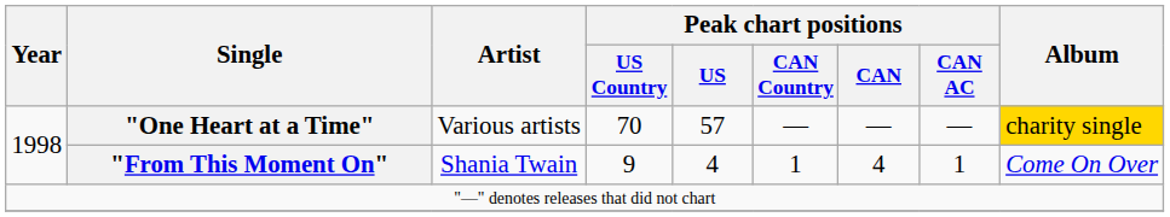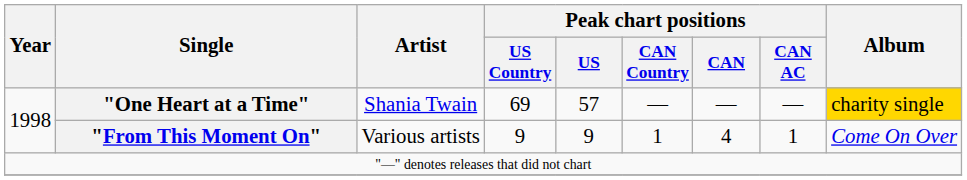"One Heart at a Time" | Artist: Various artists -> Shania Twain
"One Heart at a Time" | Peak chart positions / US Country: 70 -> 69
"From This Moment On" | Artist: Shania Twain -> Various artists
"From This Moment On" | Peak chart positions / US: 4 -> 9
